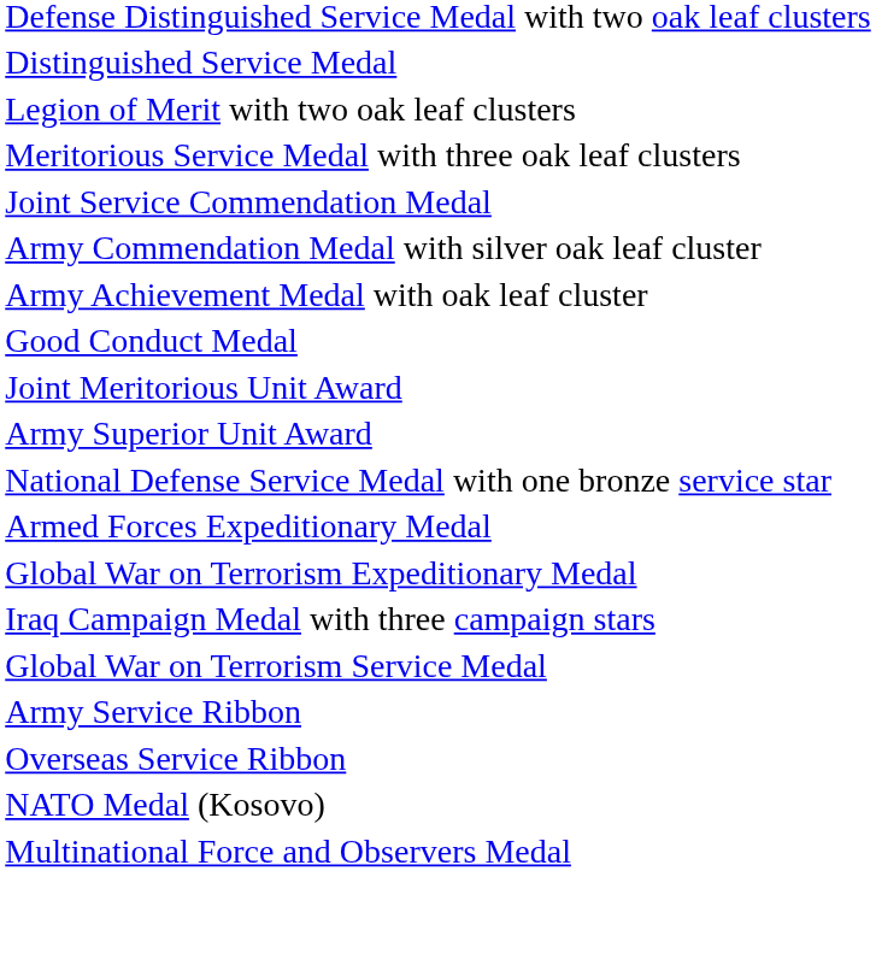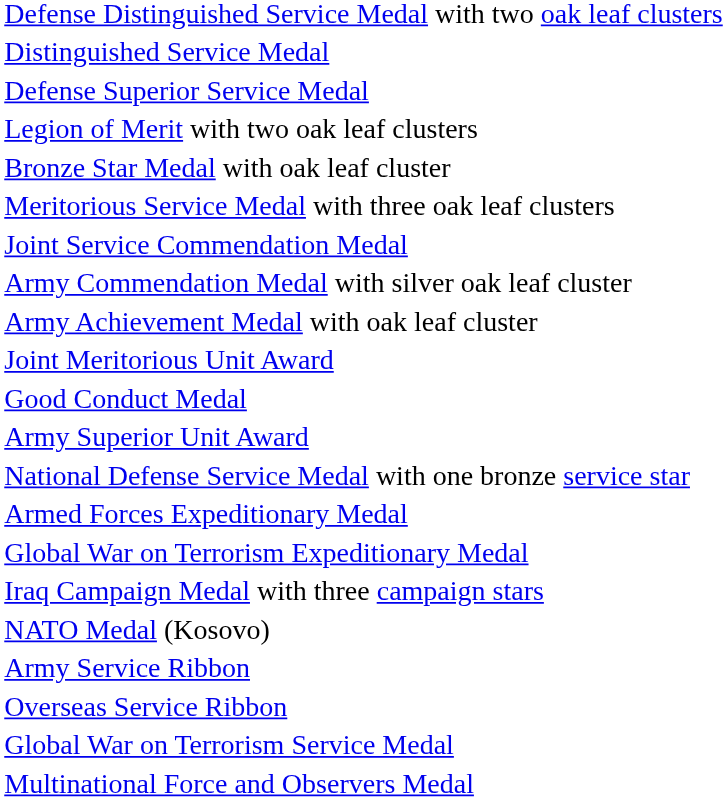+ row: Defense Superior Service Medal
+ row: Bronze Star Medal with oak leaf cluster
rows swapped: Good Conduct Medal <-> Joint Meritorious Unit Award
rows swapped: Global War on Terrorism Service Medal <-> NATO Medal (Kosovo)
